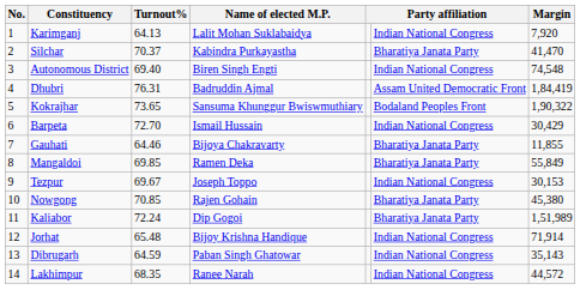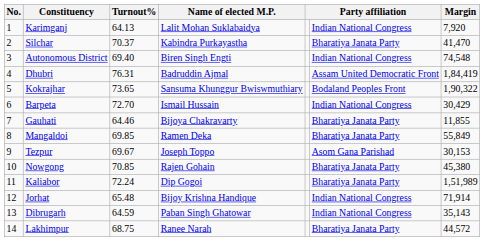Tezpur | column 6: Indian National Congress -> Asom Gana Parishad
Lakhimpur | Turnout%: 68.35 -> 68.75
Lakhimpur | column 6: Indian National Congress -> Bharatiya Janata Party
